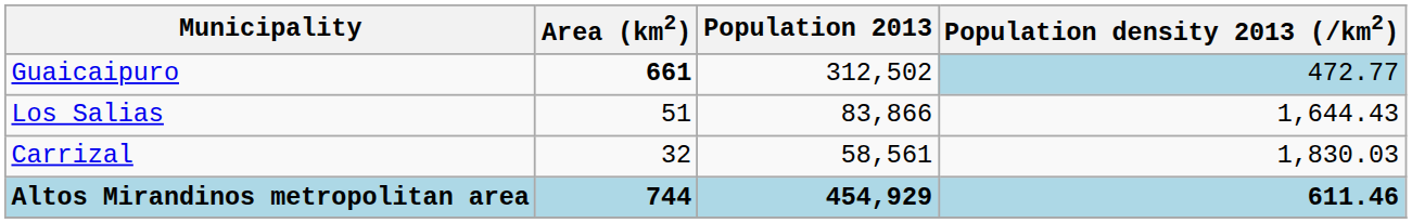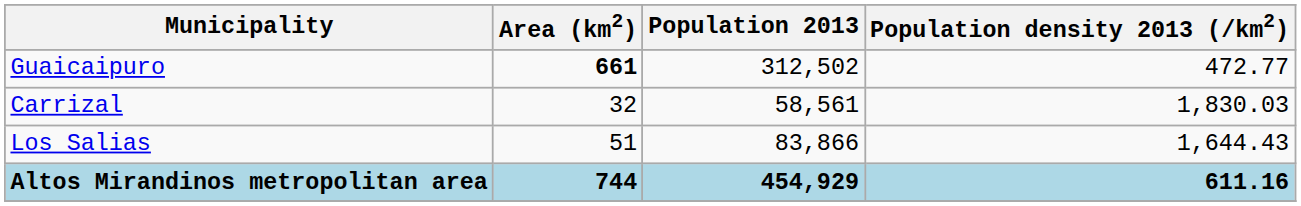Guaicaipuro | Population density 2013 (/km2): lightblue background -> no background
rows swapped: Los Salias <-> Carrizal
Altos Mirandinos metropolitan area | Population density 2013 (/km2): 611.46 -> 611.16
